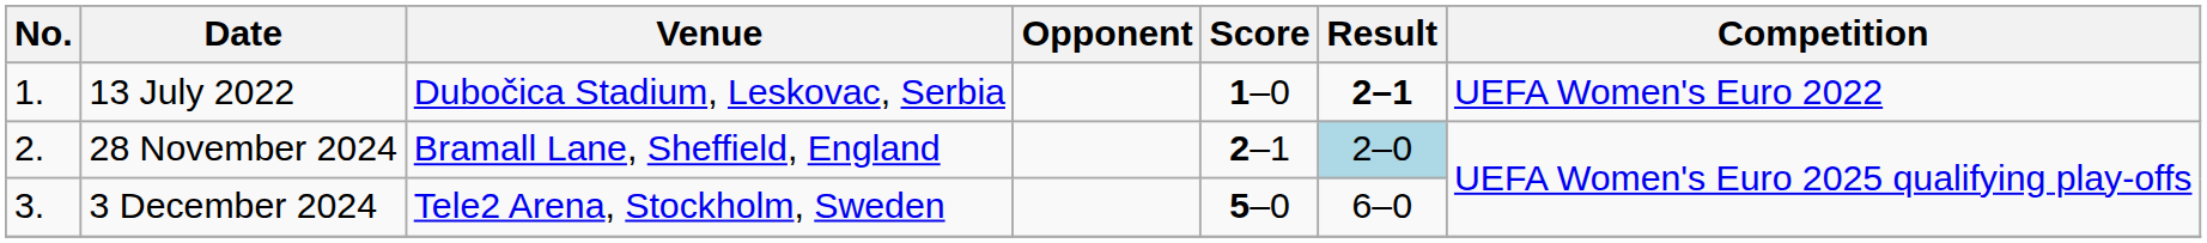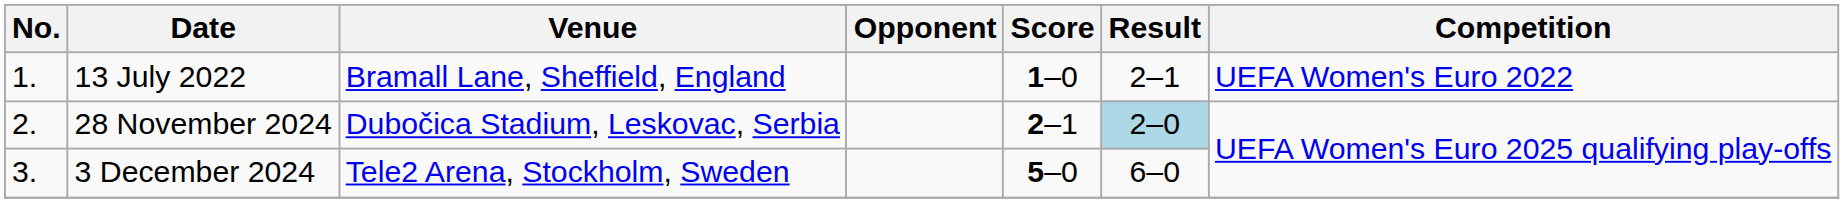13 July 2022 | Venue: Dubočica Stadium, Leskovac, Serbia -> Bramall Lane, Sheffield, England
13 July 2022 | Result: bold -> normal
28 November 2024 | Venue: Bramall Lane, Sheffield, England -> Dubočica Stadium, Leskovac, Serbia
